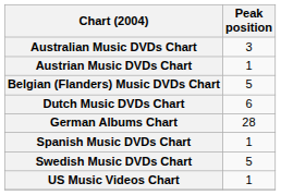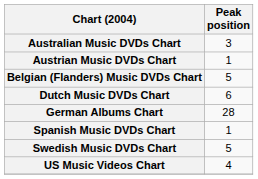US Music Videos Chart | Peak position: 1 -> 4
